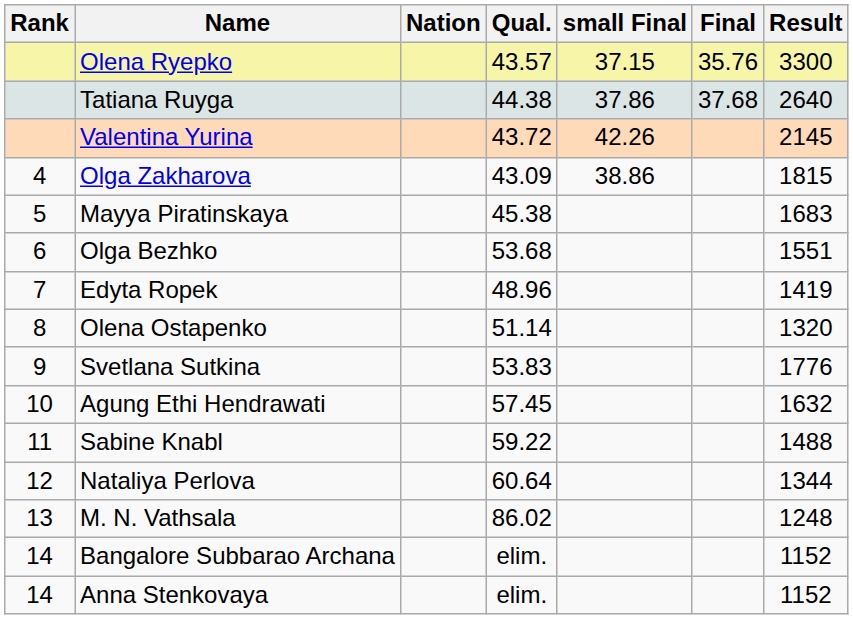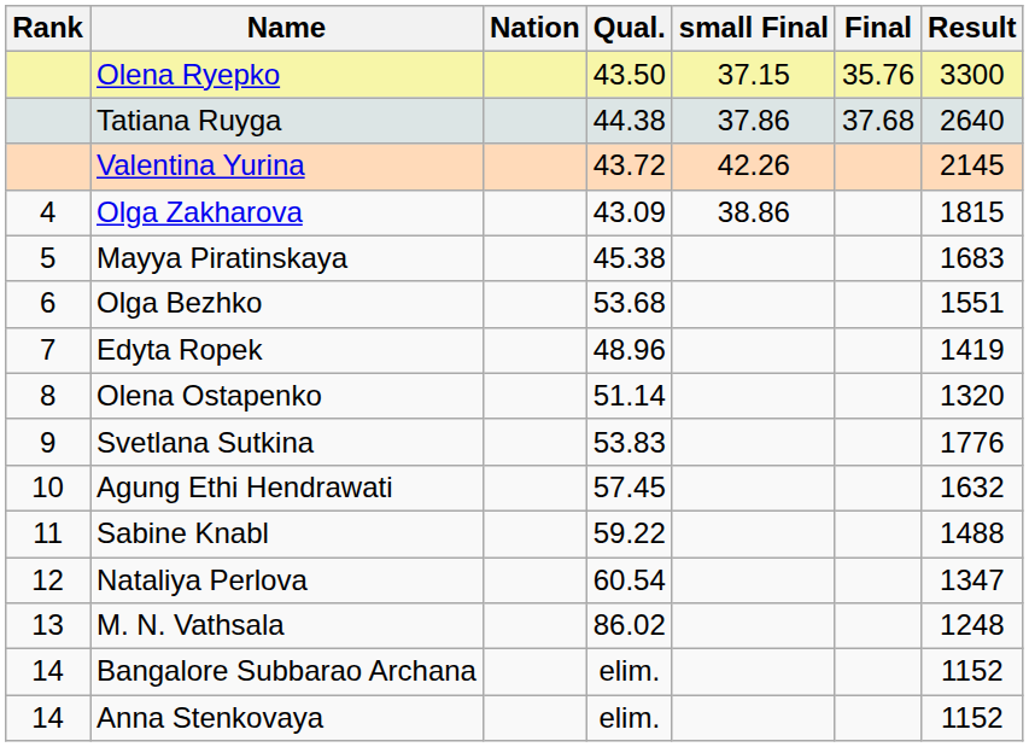Olena Ryepko | Qual.: 43.57 -> 43.50
Nataliya Perlova | Qual.: 60.64 -> 60.54
Nataliya Perlova | Result: 1344 -> 1347
